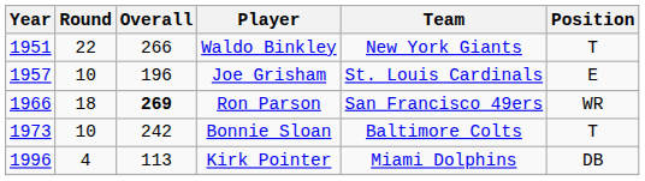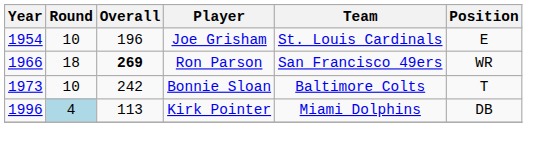- row: 1951 | 22 | 266 | Waldo Binkley | New York Giants | T
Joe Grisham | Year: 1957 -> 1954
Kirk Pointer | Round: no background -> lightblue background
